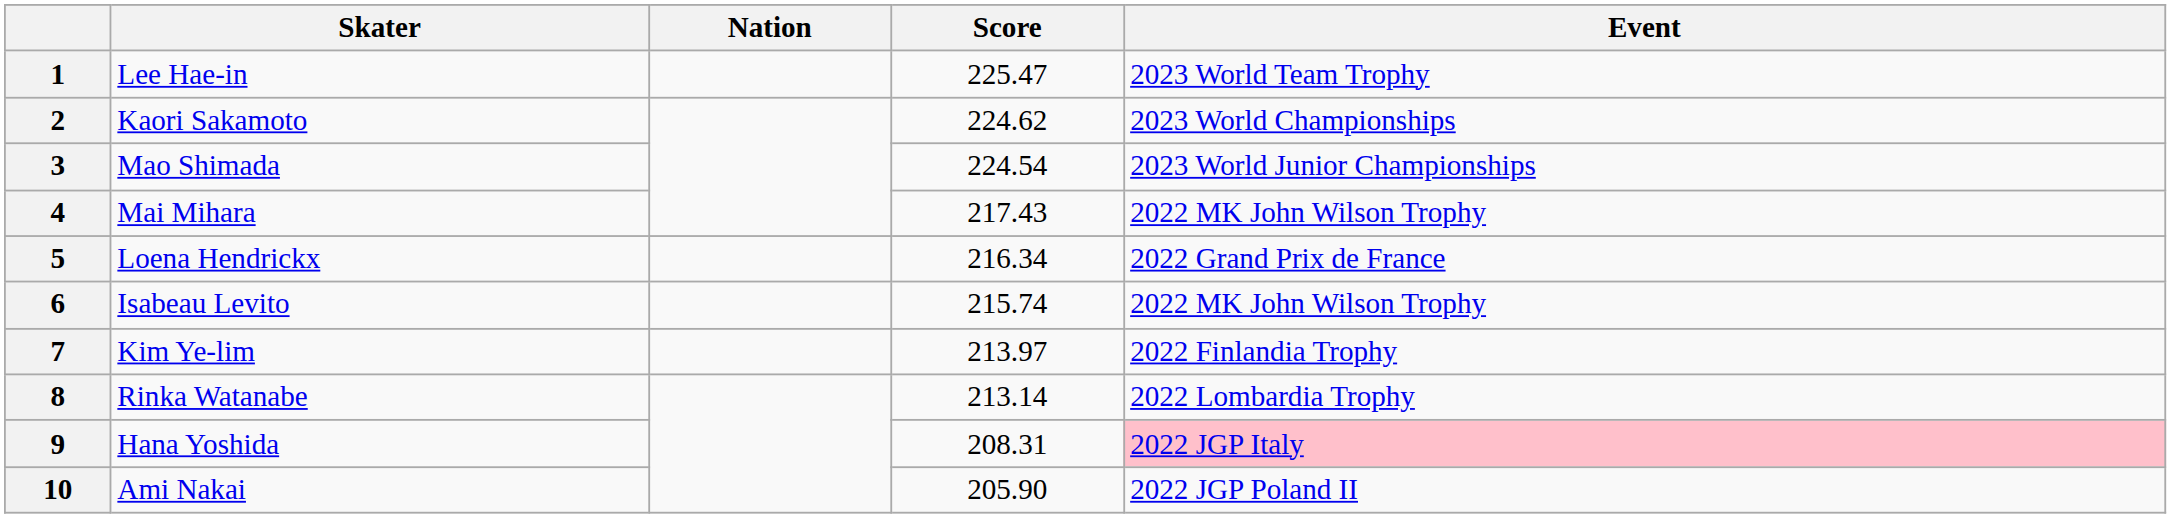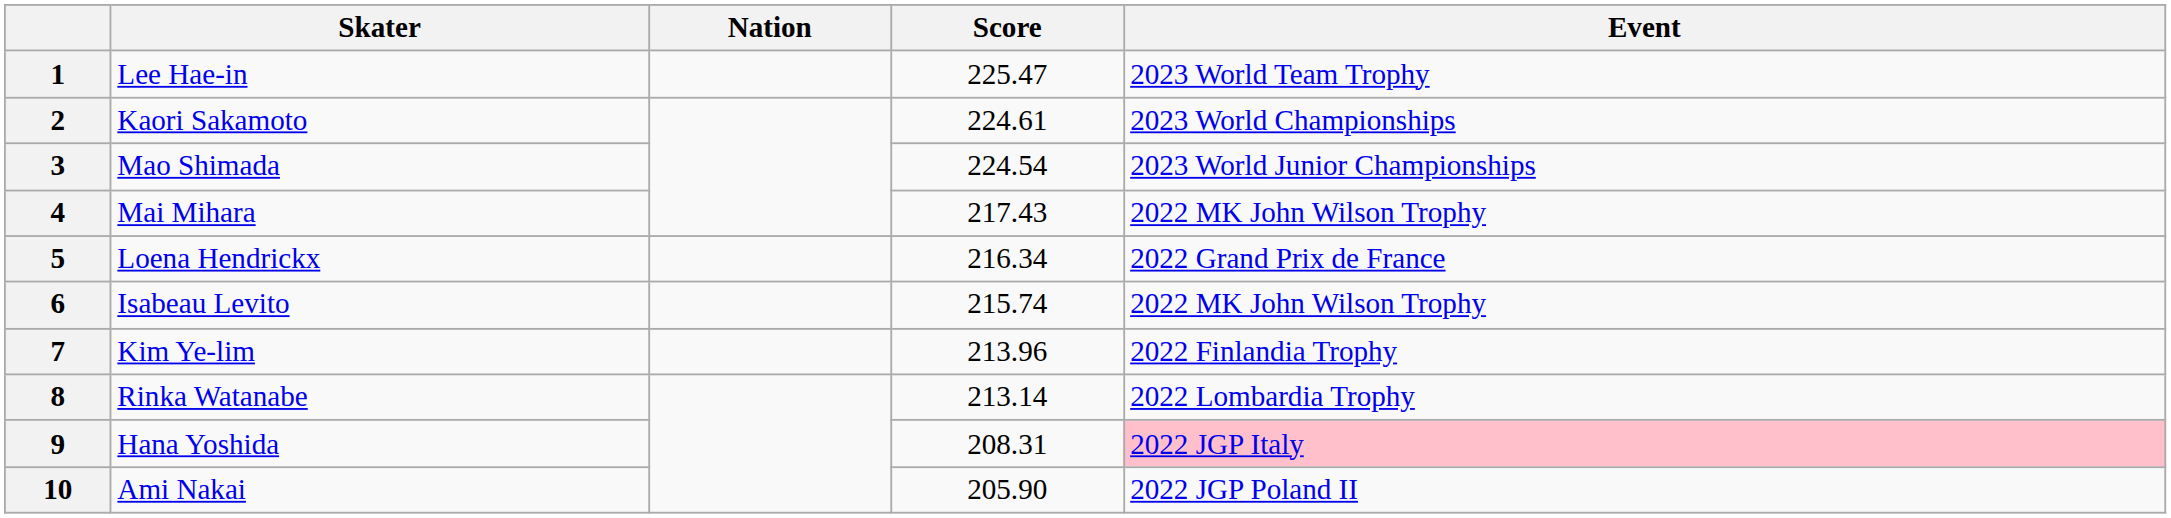2 | Score: 224.62 -> 224.61
7 | Score: 213.97 -> 213.96
